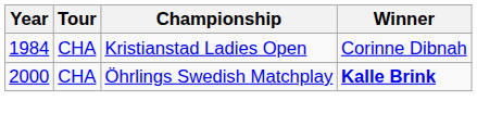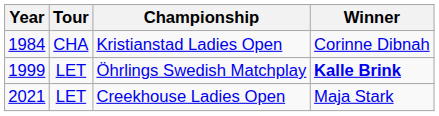Öhrlings Swedish Matchplay | Year: 2000 -> 1999
Öhrlings Swedish Matchplay | Tour: CHA -> LET
+ row: 2021 | LET | Creekhouse Ladies Open | Maja Stark
